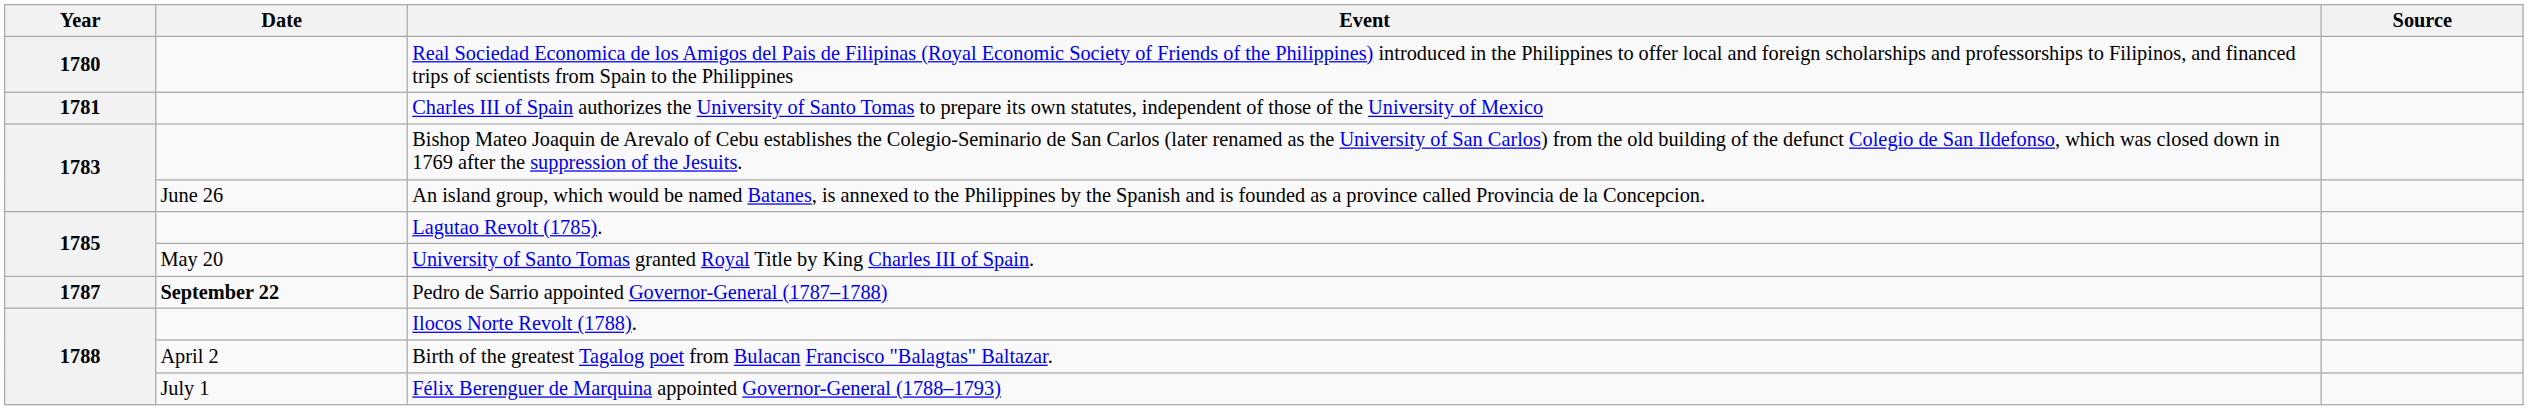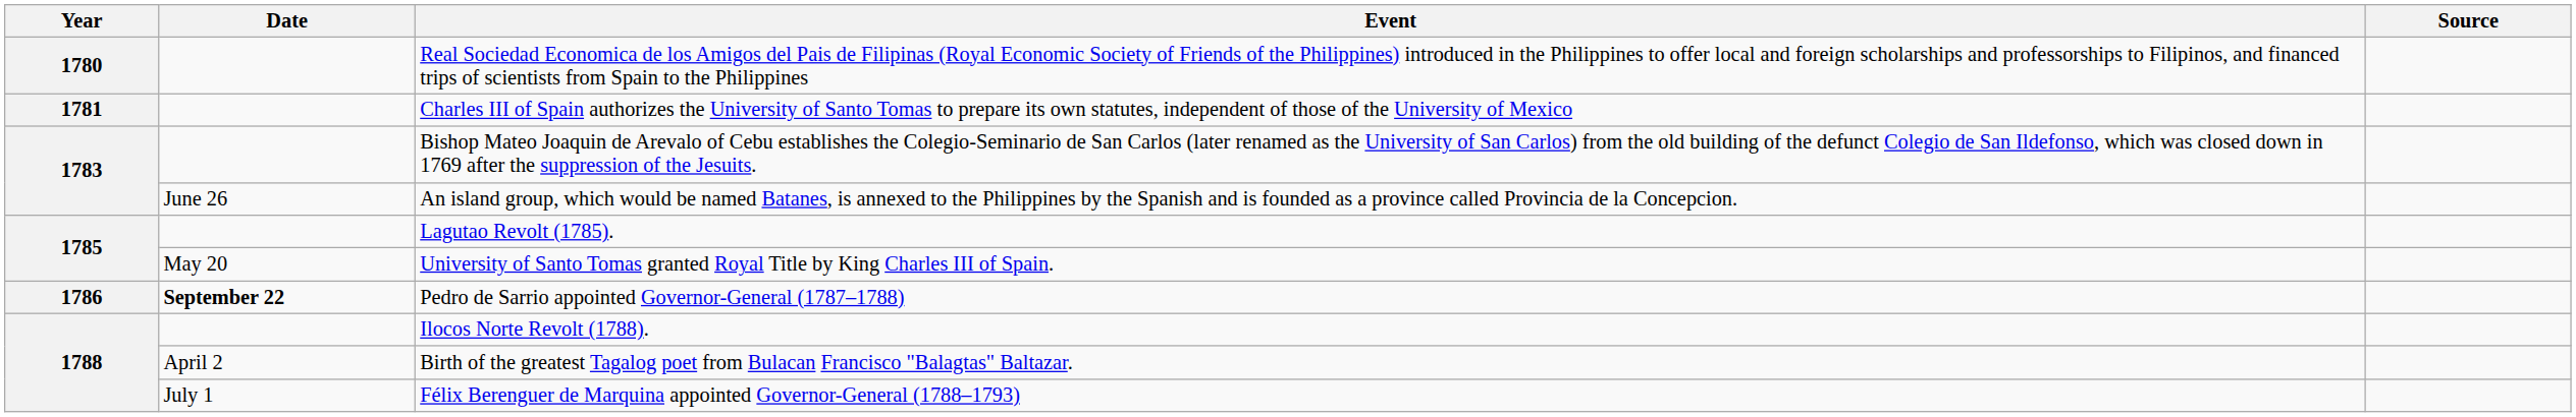Pedro de Sarrio appointed Governor-General (1787–1788) | Year: 1787 -> 1786
